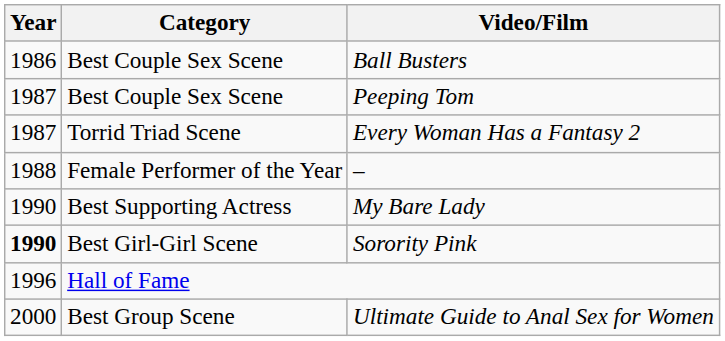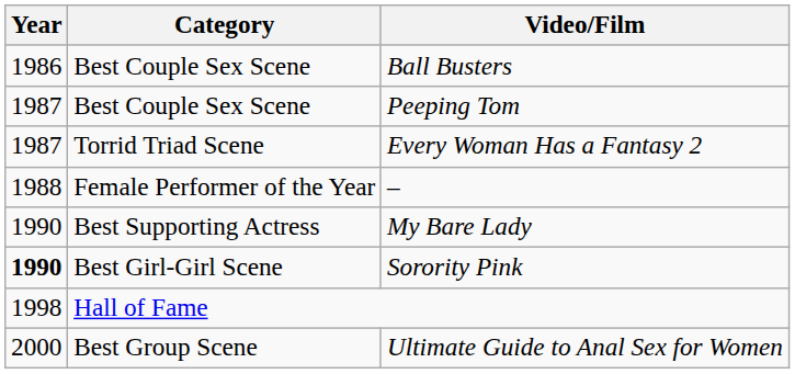Hall of Fame | Year: 1996 -> 1998
